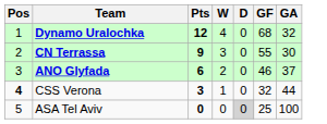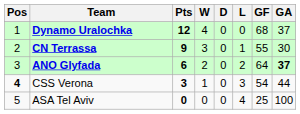+ column: L | 0 | 1 | 2 | 3 | 4
Dynamo Uralochka | GA: 32 -> 37
ANO Glyfada | GF: 46 -> 64
ANO Glyfada | GA: normal -> bold
CSS Verona | GF: 32 -> 54
ASA Tel Aviv | D: lightgrey background -> no background
